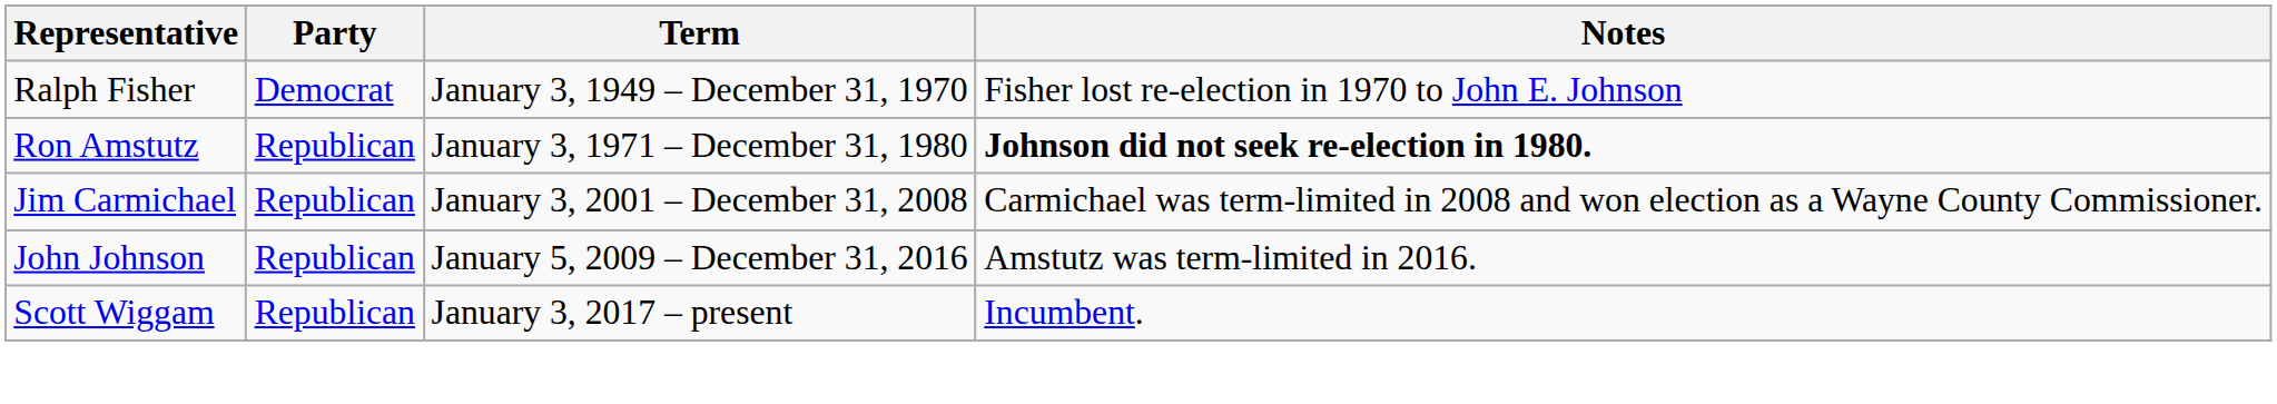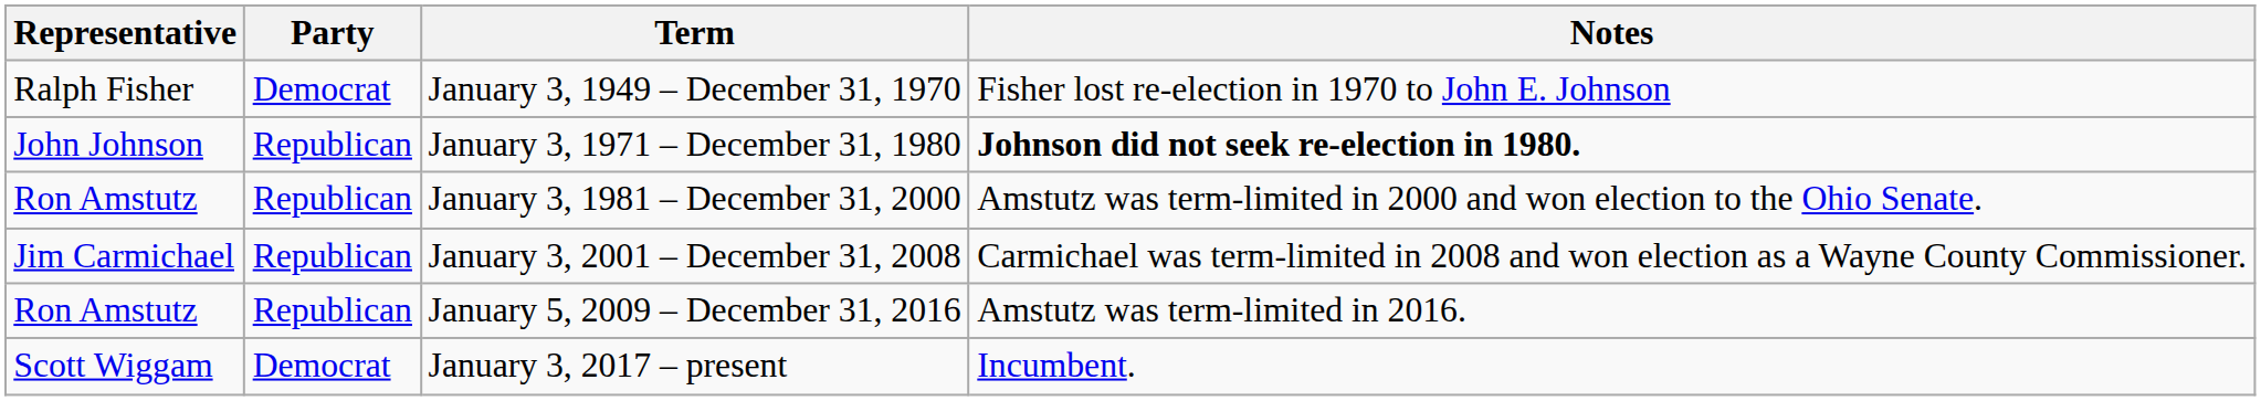January 3, 1971 – December 31, 1980 | Representative: Ron Amstutz -> John Johnson
+ row: Ron Amstutz | Republican | January 3, 1981 – December 31, 2000 | Amstutz was term-limited in 2000 and won election to the Ohio Senate.
January 5, 2009 – December 31, 2016 | Representative: John Johnson -> Ron Amstutz
January 3, 2017 – present | Party: Republican -> Democrat
